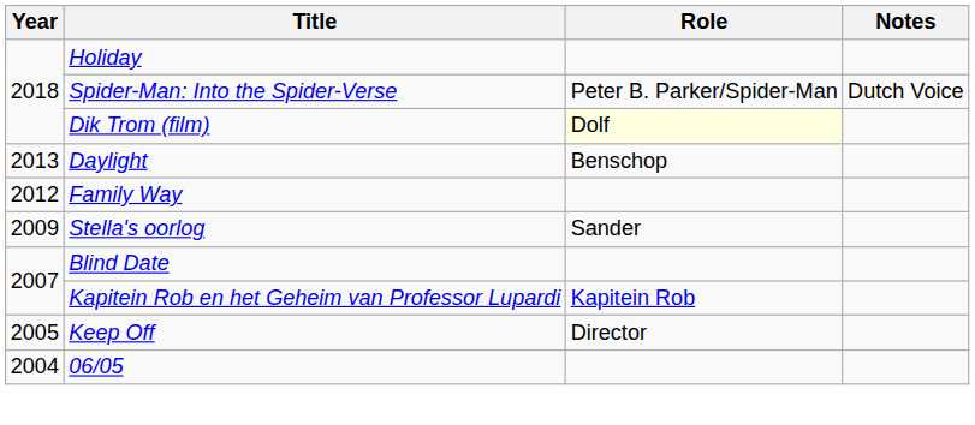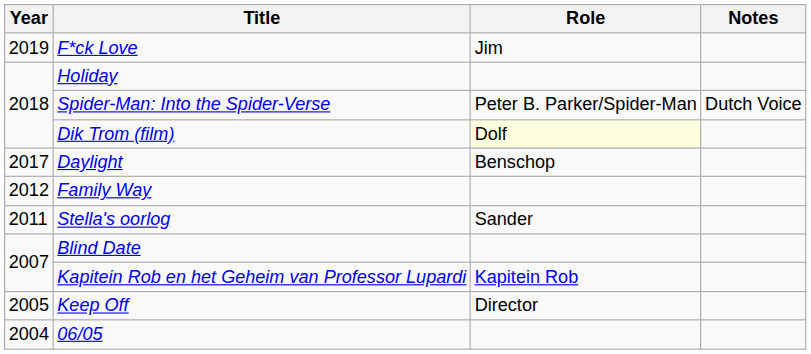+ row: 2019 | F*ck Love | Jim
Daylight | Year: 2013 -> 2017
Stella's oorlog | Year: 2009 -> 2011
